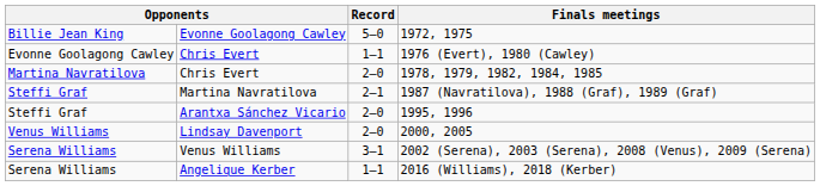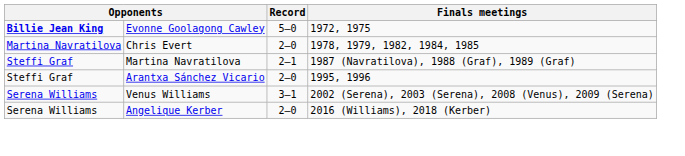1972, 1975 | column 1: normal -> bold
- row: Evonne Goolagong Cawley | Chris Evert | 1–1 | 1976 (Evert), 1980 (Cawley)
- row: Venus Williams | Lindsay Davenport | 2–0 | 2000, 2005
2016 (Williams), 2018 (Kerber) | Record: 1–1 -> 2–0
